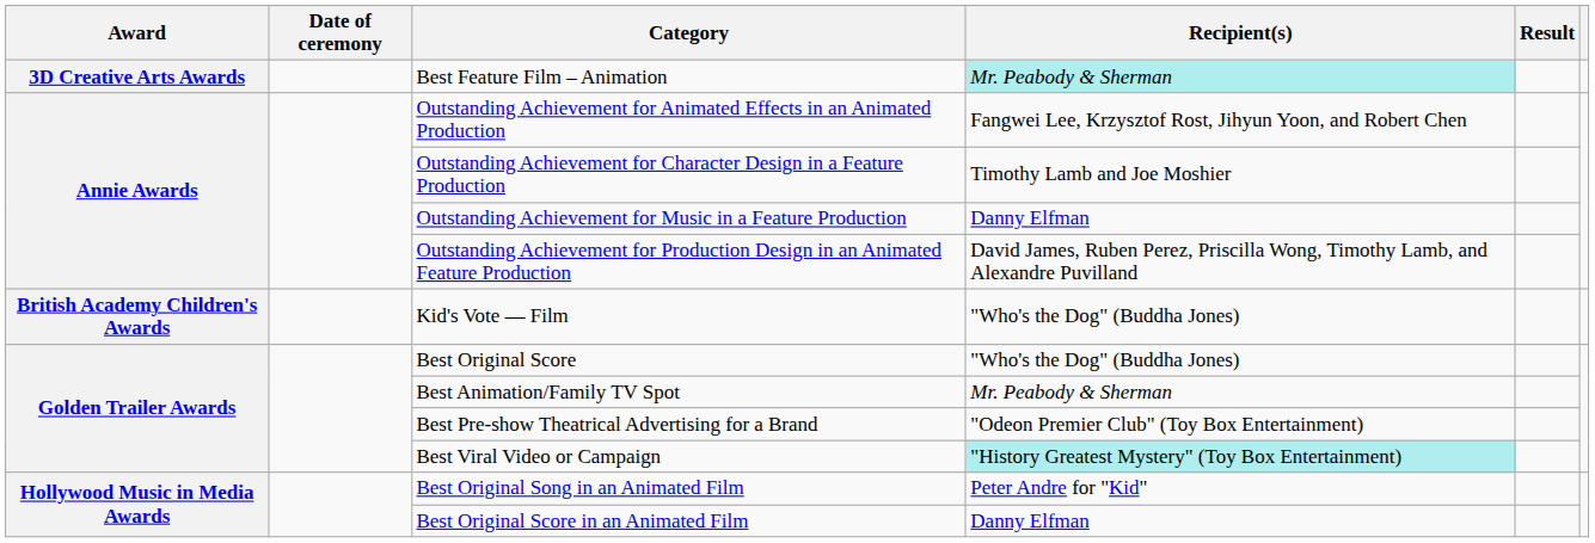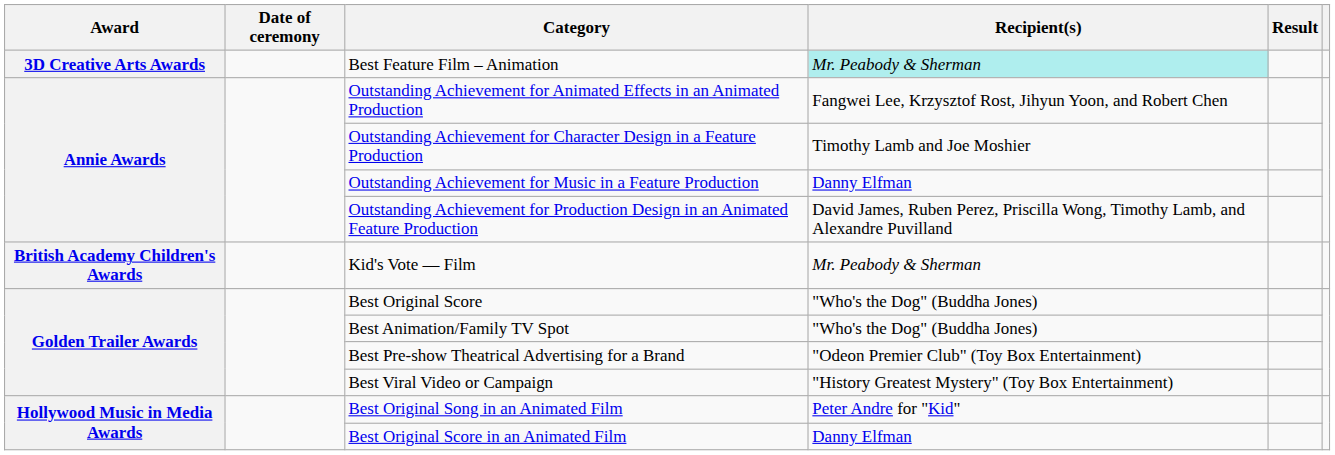Kid's Vote — Film | Recipient(s): "Who's the Dog" (Buddha Jones) -> Mr. Peabody & Sherman
Best Animation/Family TV Spot | Recipient(s): Mr. Peabody & Sherman -> "Who's the Dog" (Buddha Jones)
Best Viral Video or Campaign | Recipient(s): paleturquoise background -> no background
